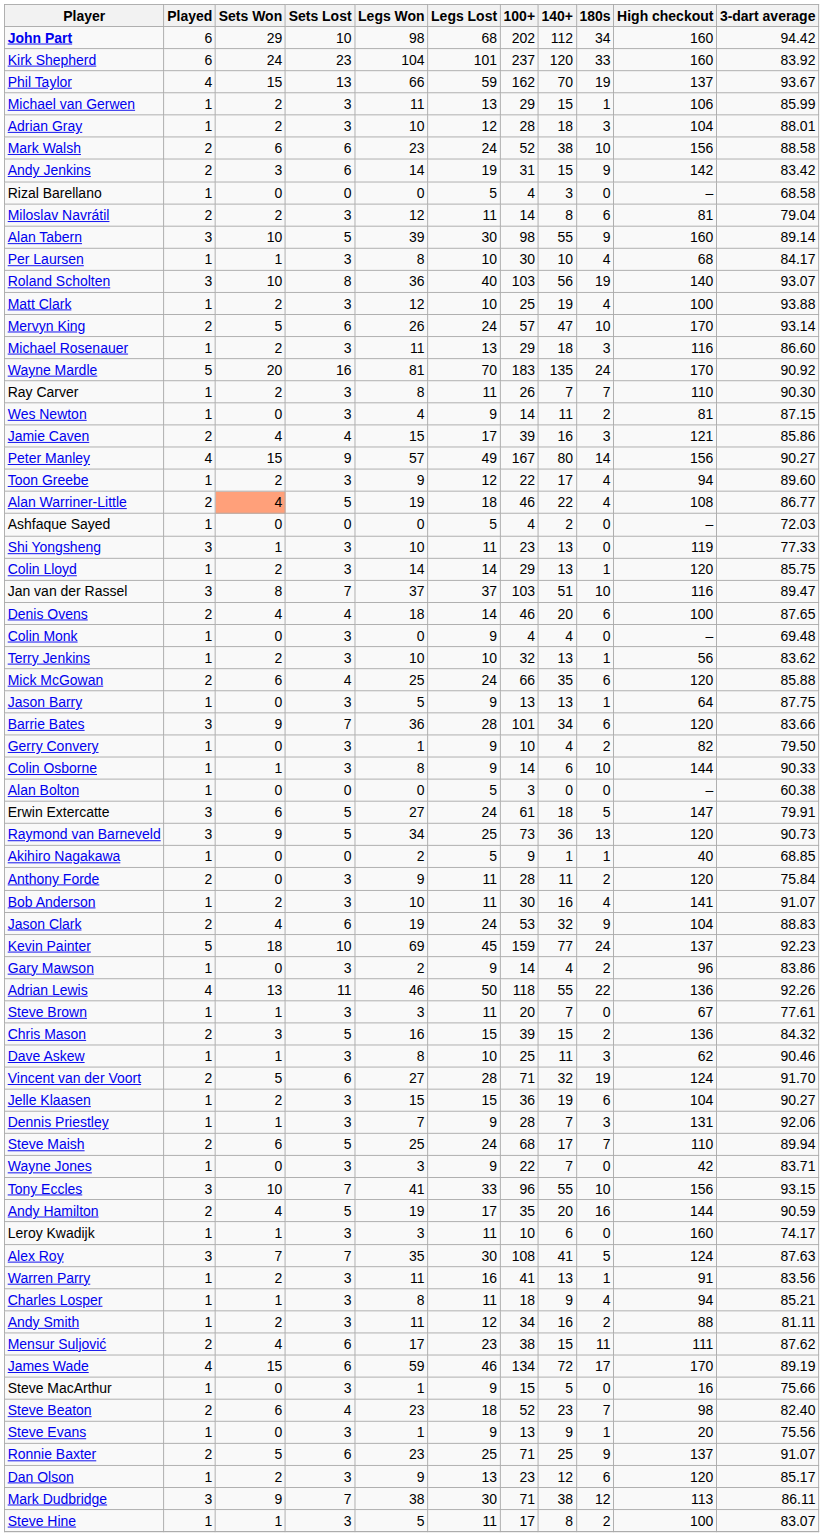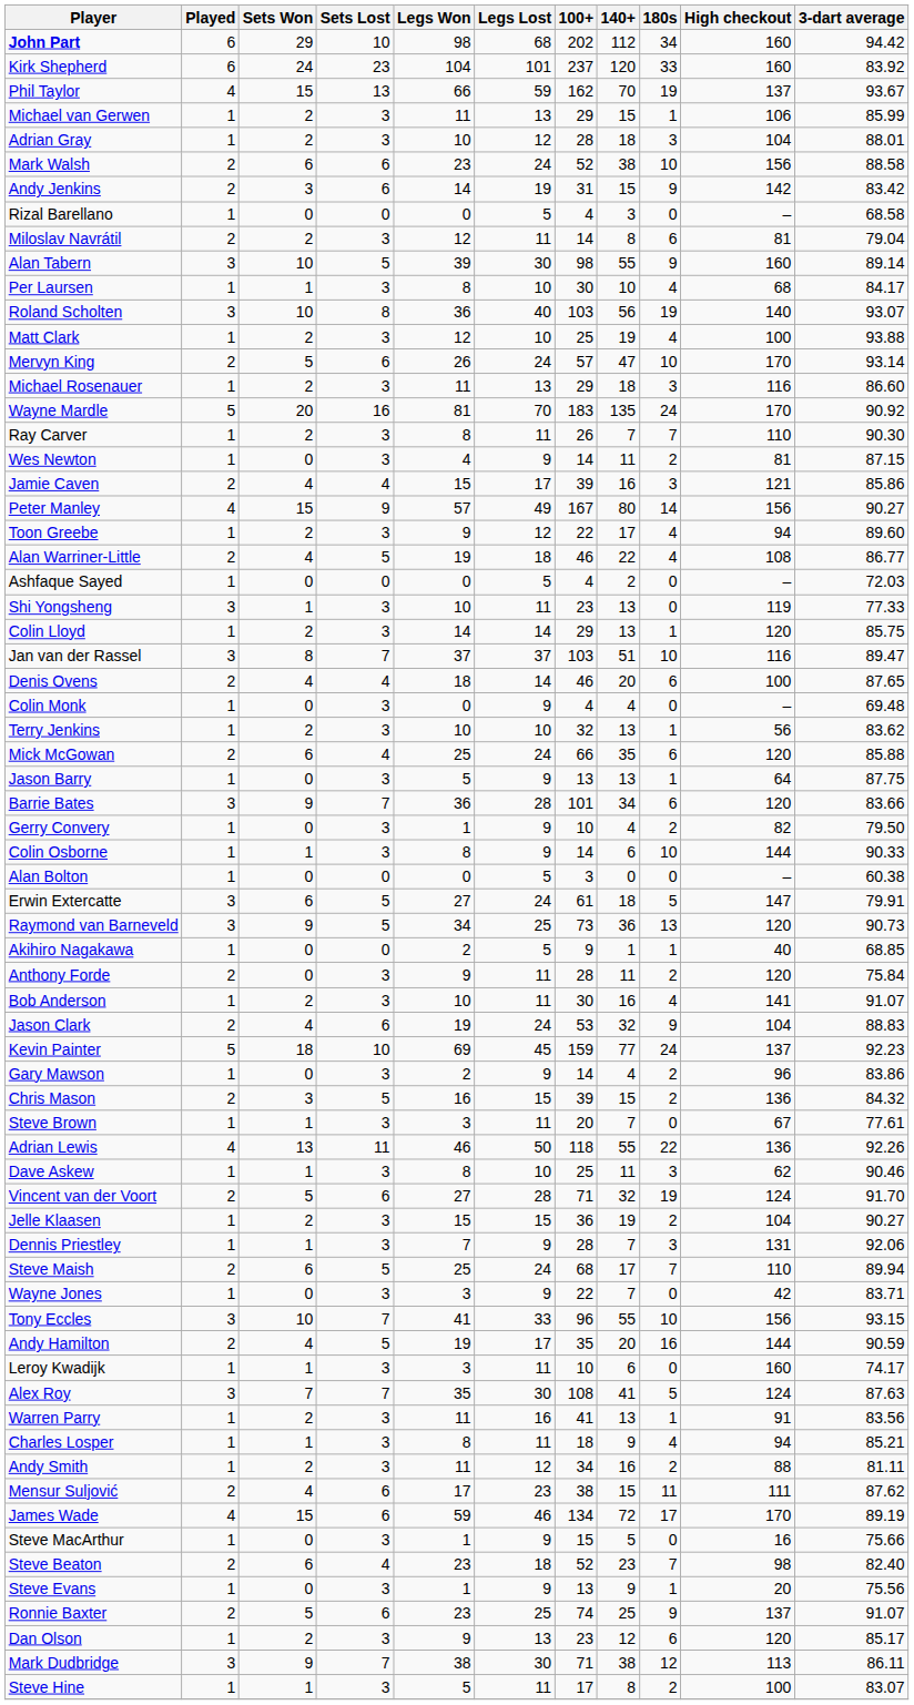Alan Warriner-Little | Sets Won: lightsalmon background -> no background
rows swapped: Chris Mason <-> Adrian Lewis
Jelle Klaasen | 180s: 6 -> 2
Ronnie Baxter | 100+: 71 -> 74
